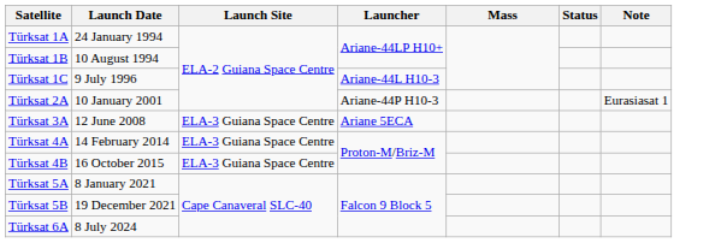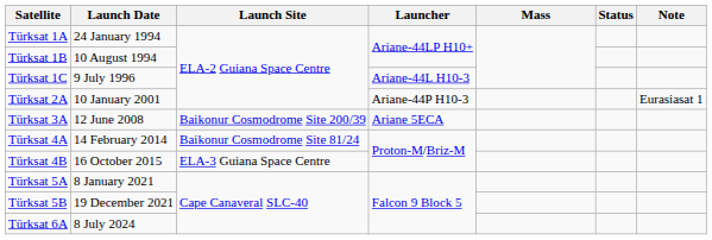Türksat 3A | Launch Site: ELA-3 Guiana Space Centre -> Baikonur Cosmodrome Site 200/39
Türksat 4A | Launch Site: ELA-3 Guiana Space Centre -> Baikonur Cosmodrome Site 81/24
